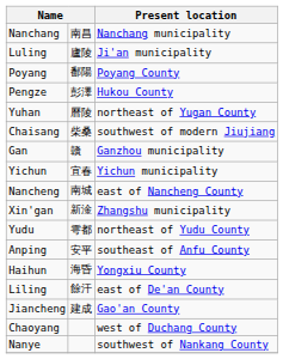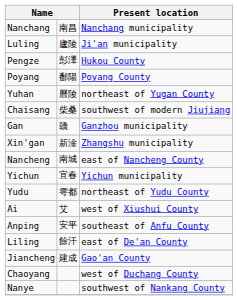rows swapped: Pengze <-> Poyang
rows swapped: Xin'gan <-> Yichun
+ row: Ai | 艾 | west of Xiushui County
- row: Haihun | 海昏 | Yongxiu County
